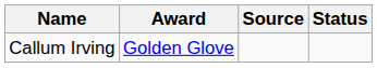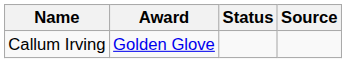columns swapped: Status <-> Source
